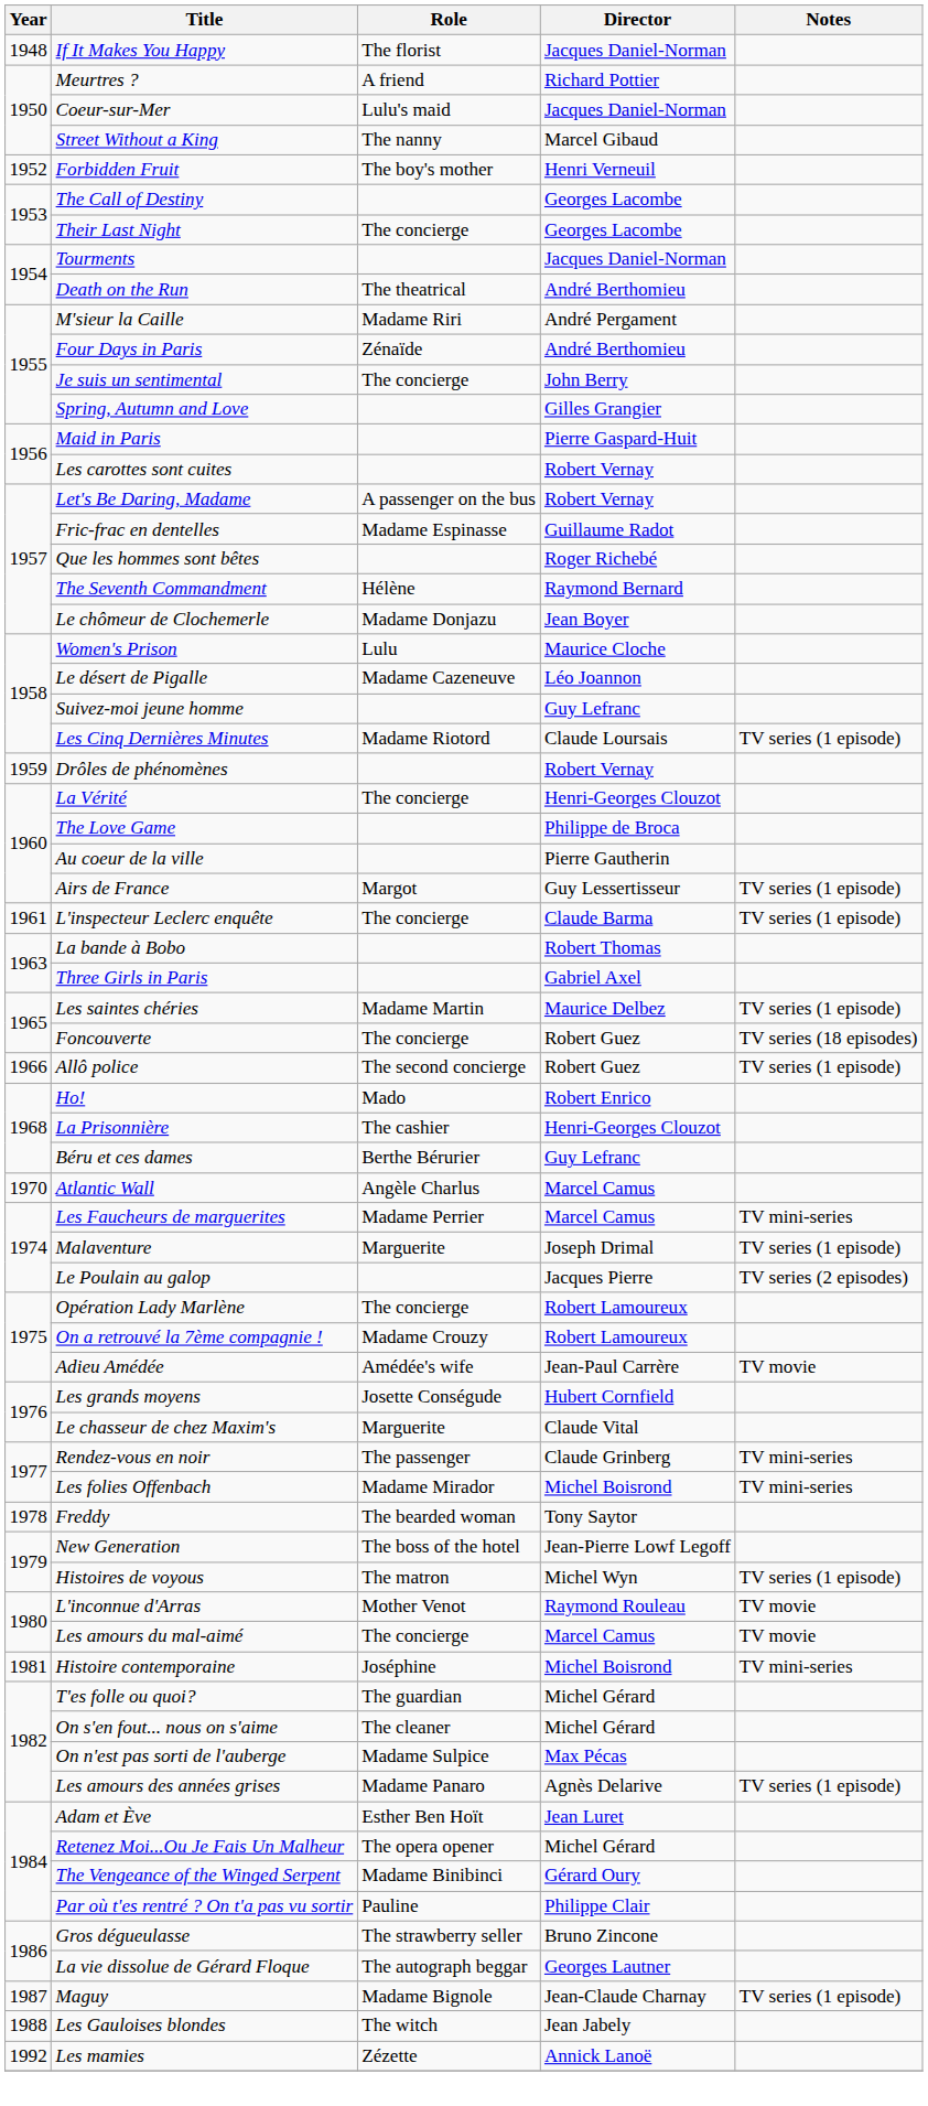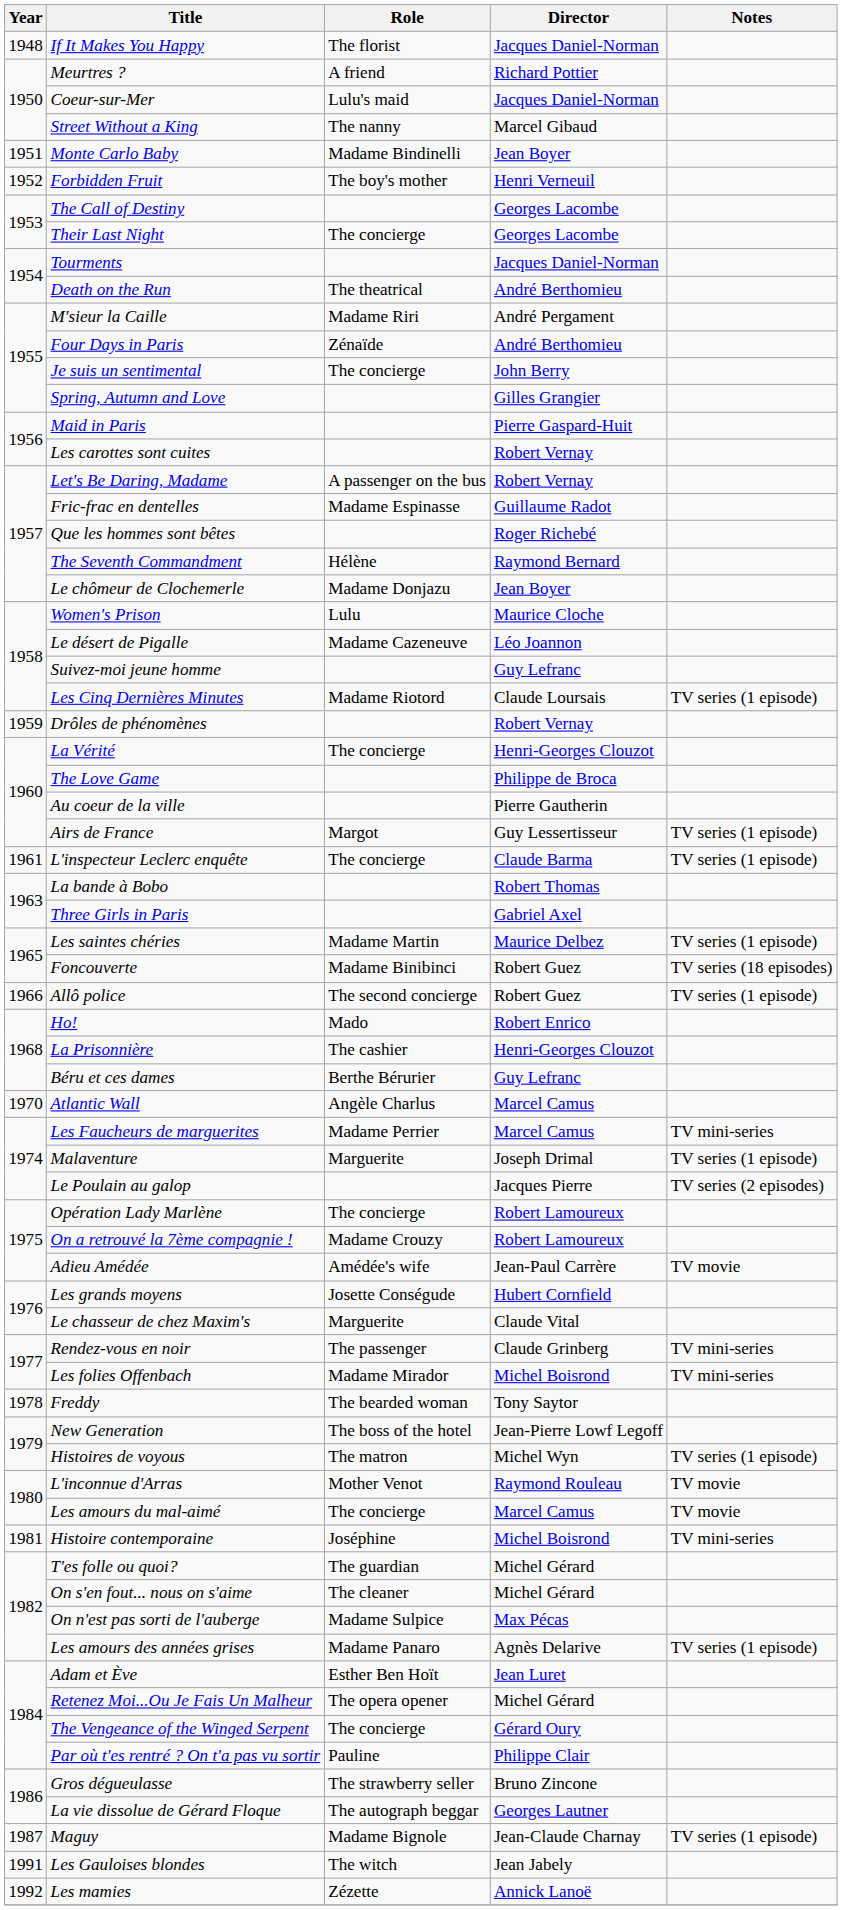+ row: 1951 | Monte Carlo Baby | Madame Bindinelli | Jean Boyer
Foncouverte | Role: The concierge -> Madame Binibinci
The Vengeance of the Winged Serpent | Role: Madame Binibinci -> The concierge
Les Gauloises blondes | Year: 1988 -> 1991
